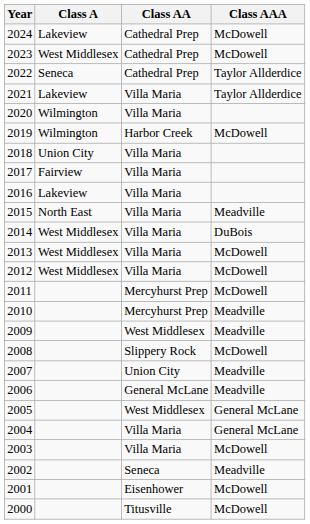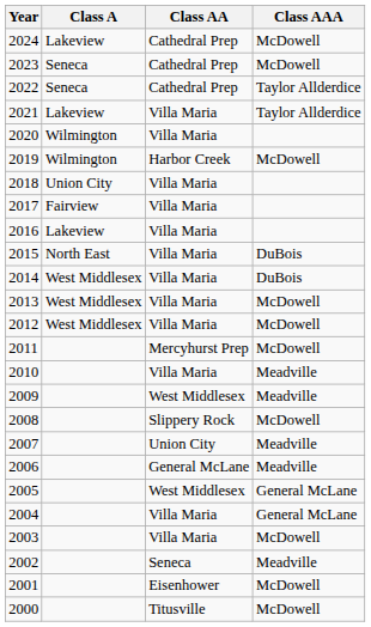2023 | Class A: West Middlesex -> Seneca
2015 | Class AAA: Meadville -> DuBois
2010 | Class AA: Mercyhurst Prep -> Villa Maria
